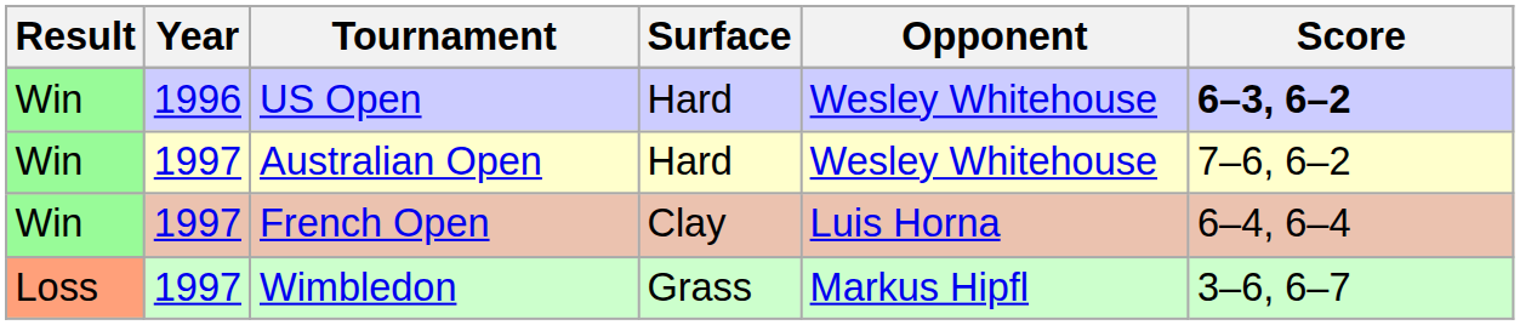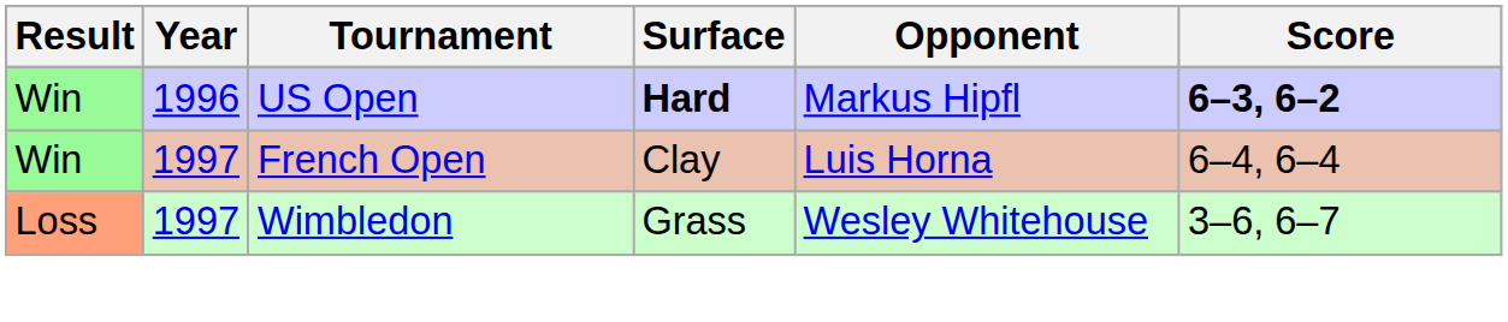US Open | Surface: normal -> bold
US Open | Opponent: Wesley Whitehouse -> Markus Hipfl
- row: Win | 1997 | Australian Open | Hard | Wesley Whitehouse | 7–6, 6–2
Wimbledon | Opponent: Markus Hipfl -> Wesley Whitehouse
